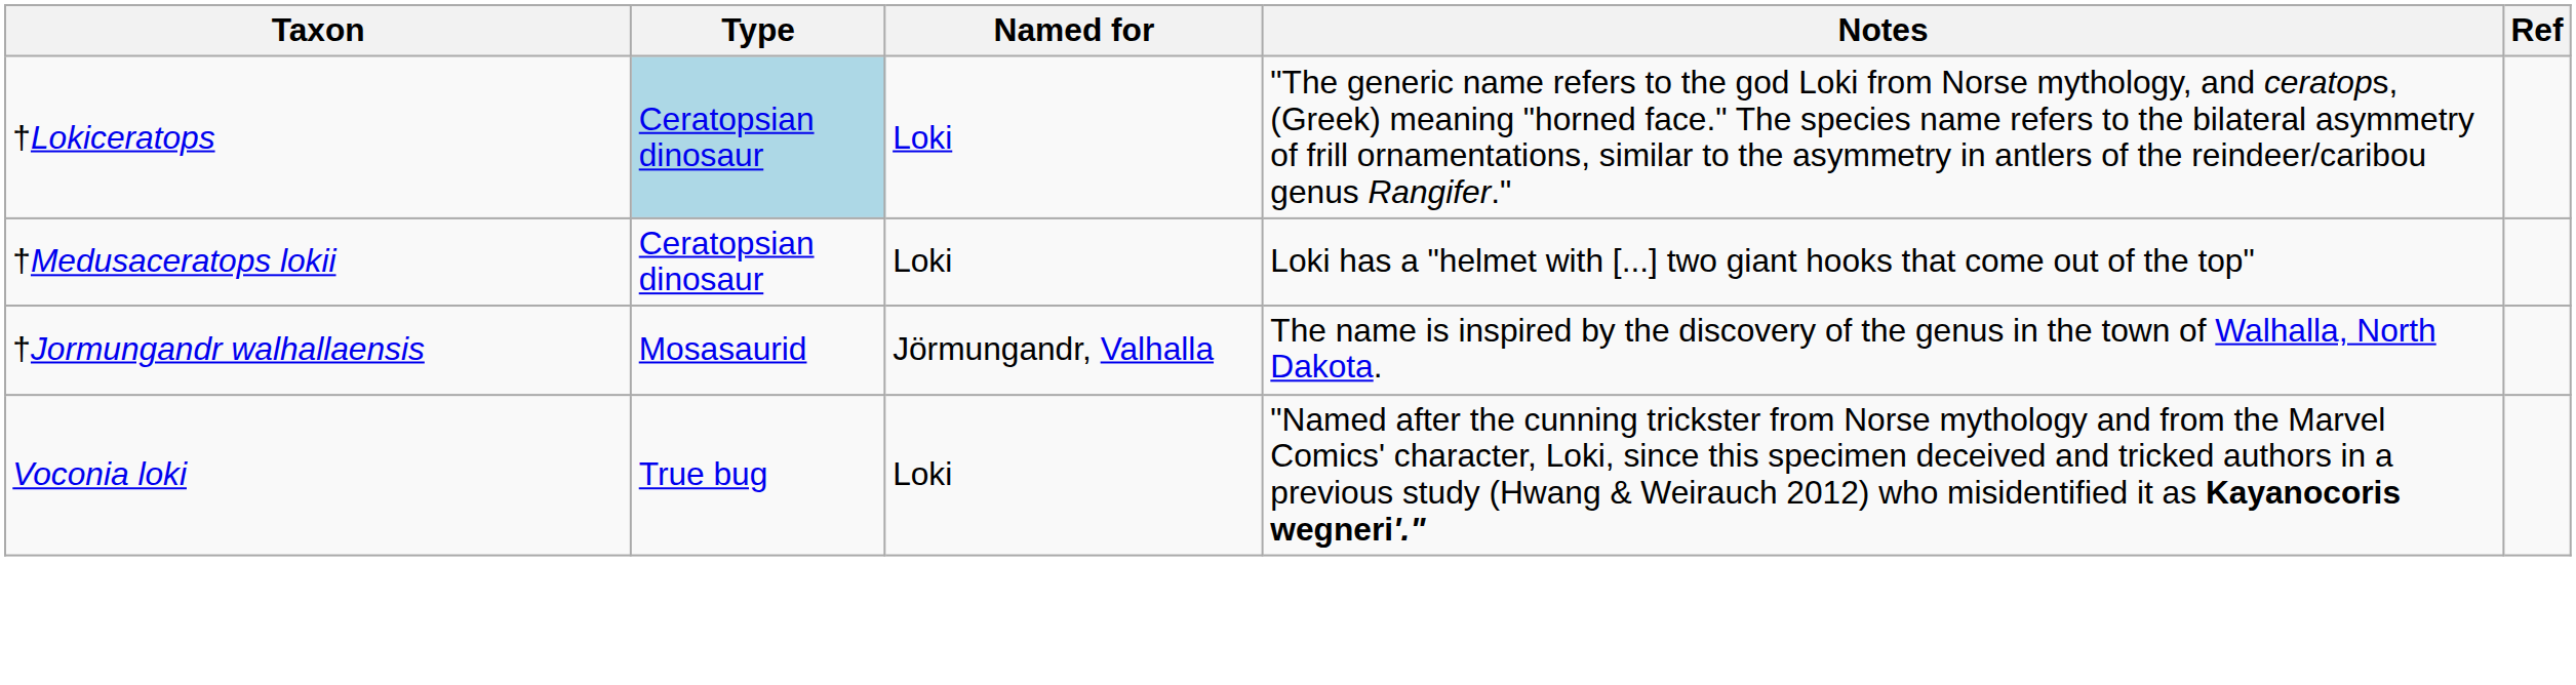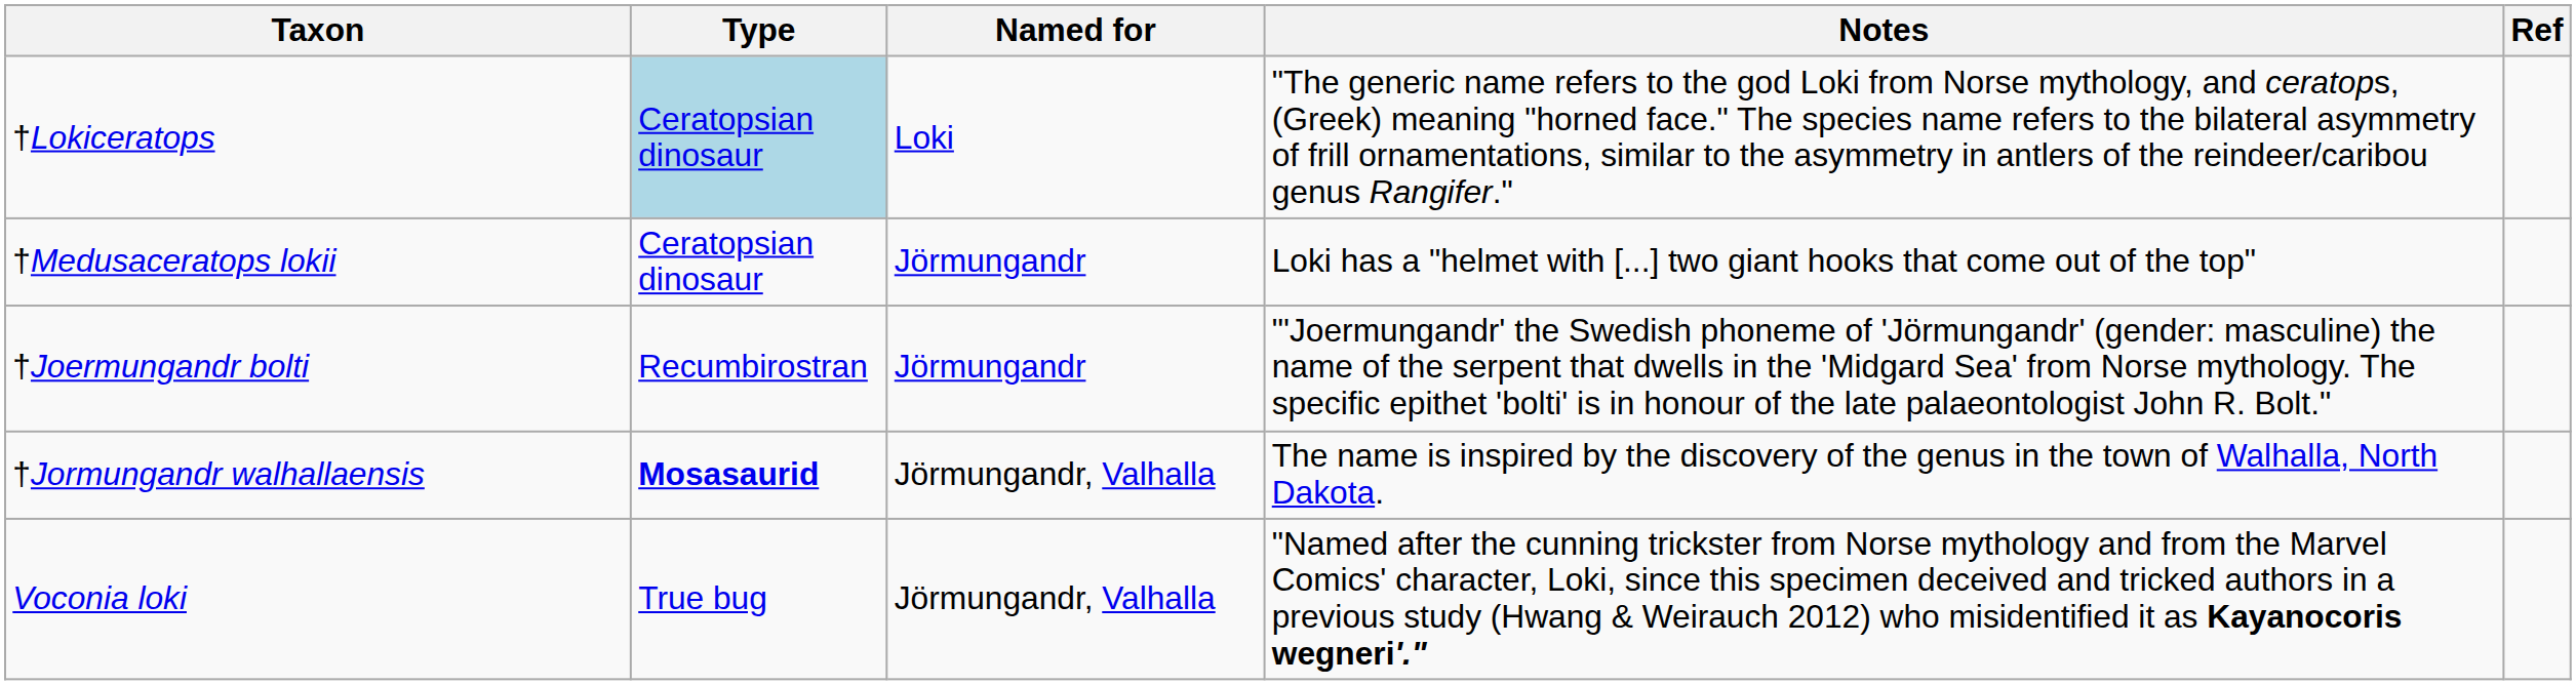†Medusaceratops lokii | Named for: Loki -> Jörmungandr
+ row: †Joermungandr bolti | Recumbirostran | Jörmungandr | "'Joermungandr' the Swedish phoneme of 'Jörmungandr' (gender: masculine) the name of the serpent that dwells in the 'Midgard Sea' from Norse mythology. The specific epithet 'bolti' is in honour of the late palaeontologist John R. Bolt."
†Jormungandr walhallaensis | Type: normal -> bold
Voconia loki | Named for: Loki -> Jörmungandr, Valhalla
